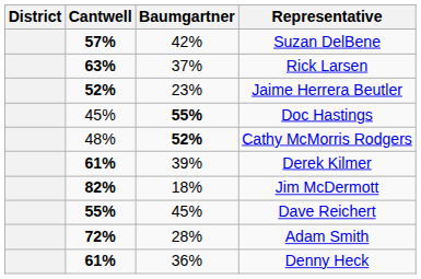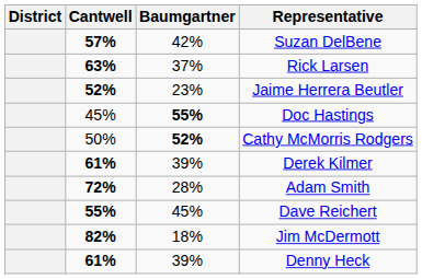Cathy McMorris Rodgers | Cantwell: 48% -> 50%
rows swapped: Jim McDermott <-> Adam Smith
Denny Heck | Baumgartner: 36% -> 39%
